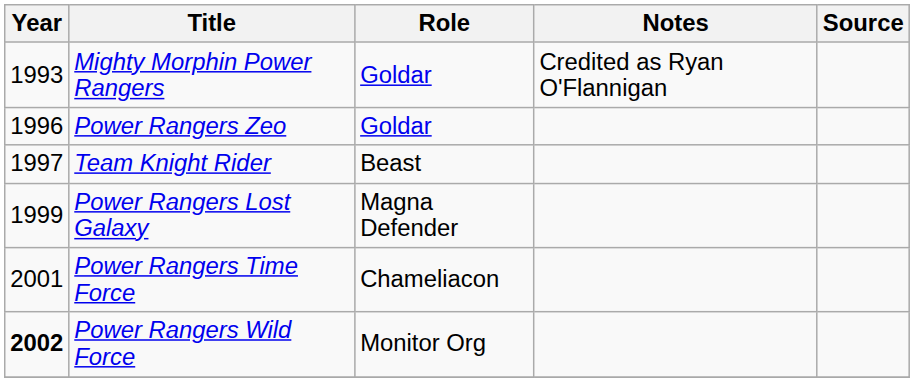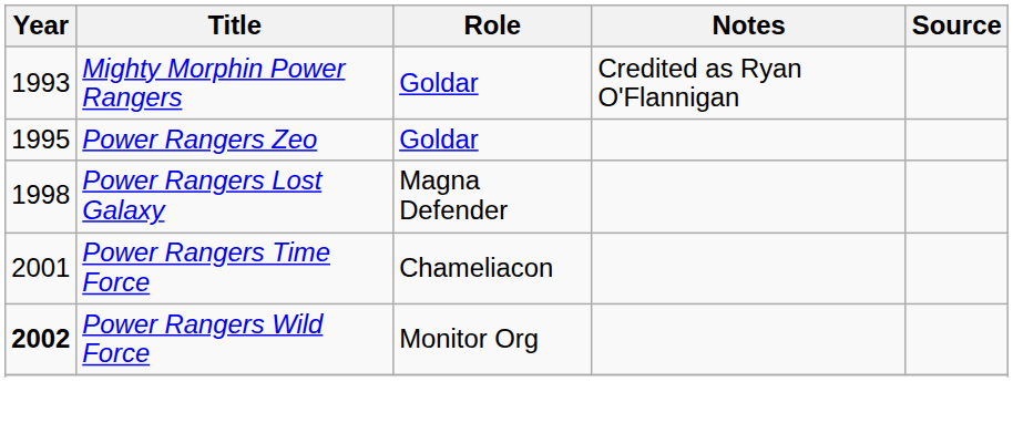Power Rangers Zeo | Year: 1996 -> 1995
- row: 1997 | Team Knight Rider | Beast
Power Rangers Lost Galaxy | Year: 1999 -> 1998
